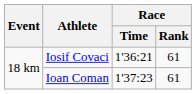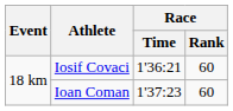Iosif Covaci | Race / Rank: 61 -> 60
Ioan Coman | Race / Rank: 61 -> 60
